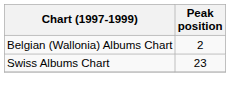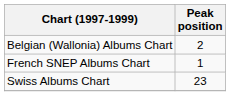+ row: French SNEP Albums Chart | 1
